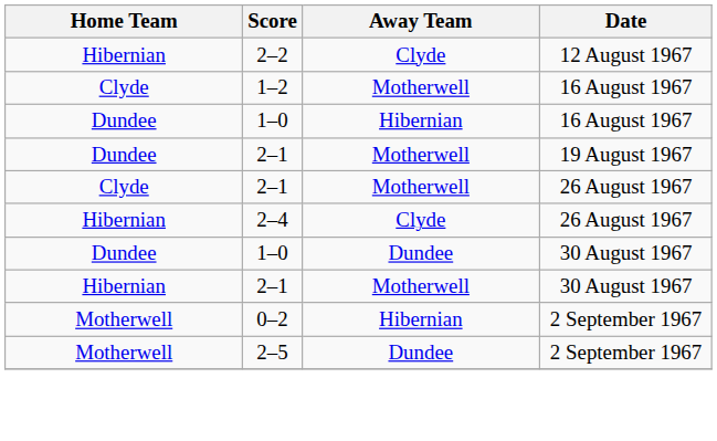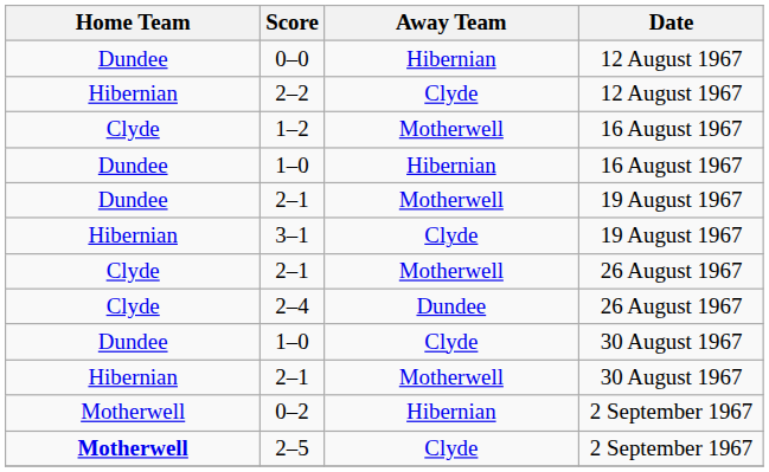+ row: Dundee | 0–0 | Hibernian | 12 August 1967
+ row: Hibernian | 3–1 | Clyde | 19 August 1967
2–4 | Home Team: Hibernian -> Clyde
2–4 | Away Team: Clyde -> Dundee
1–0 / 30 August 1967 | Away Team: Dundee -> Clyde
2–5 | Home Team: normal -> bold
2–5 | Away Team: Dundee -> Clyde
